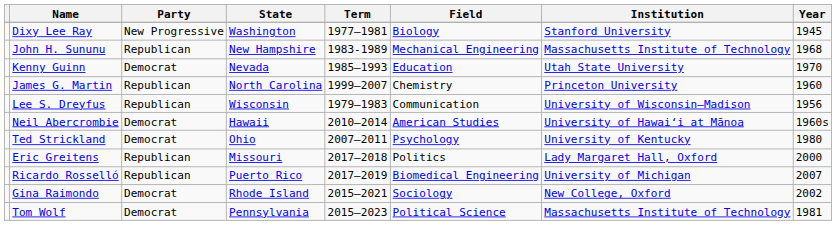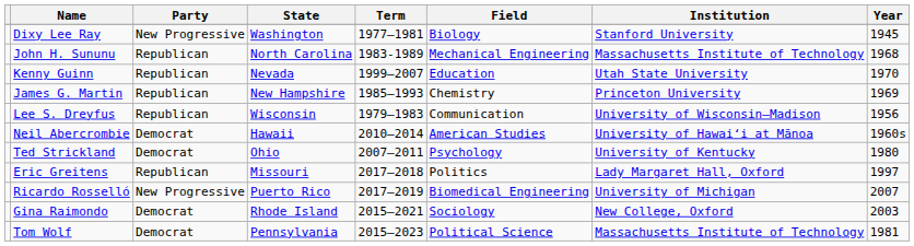John H. Sununu | State: New Hampshire -> North Carolina
Kenny Guinn | Party: Democrat -> Republican
Kenny Guinn | Term: 1985–1993 -> 1999–2007
James G. Martin | State: North Carolina -> New Hampshire
James G. Martin | Term: 1999–2007 -> 1985–1993
James G. Martin | Year: 1960 -> 1969
Eric Greitens | Year: 2000 -> 1997
Ricardo Rosselló | Party: Republican -> New Progressive
Gina Raimondo | Year: 2002 -> 2003
